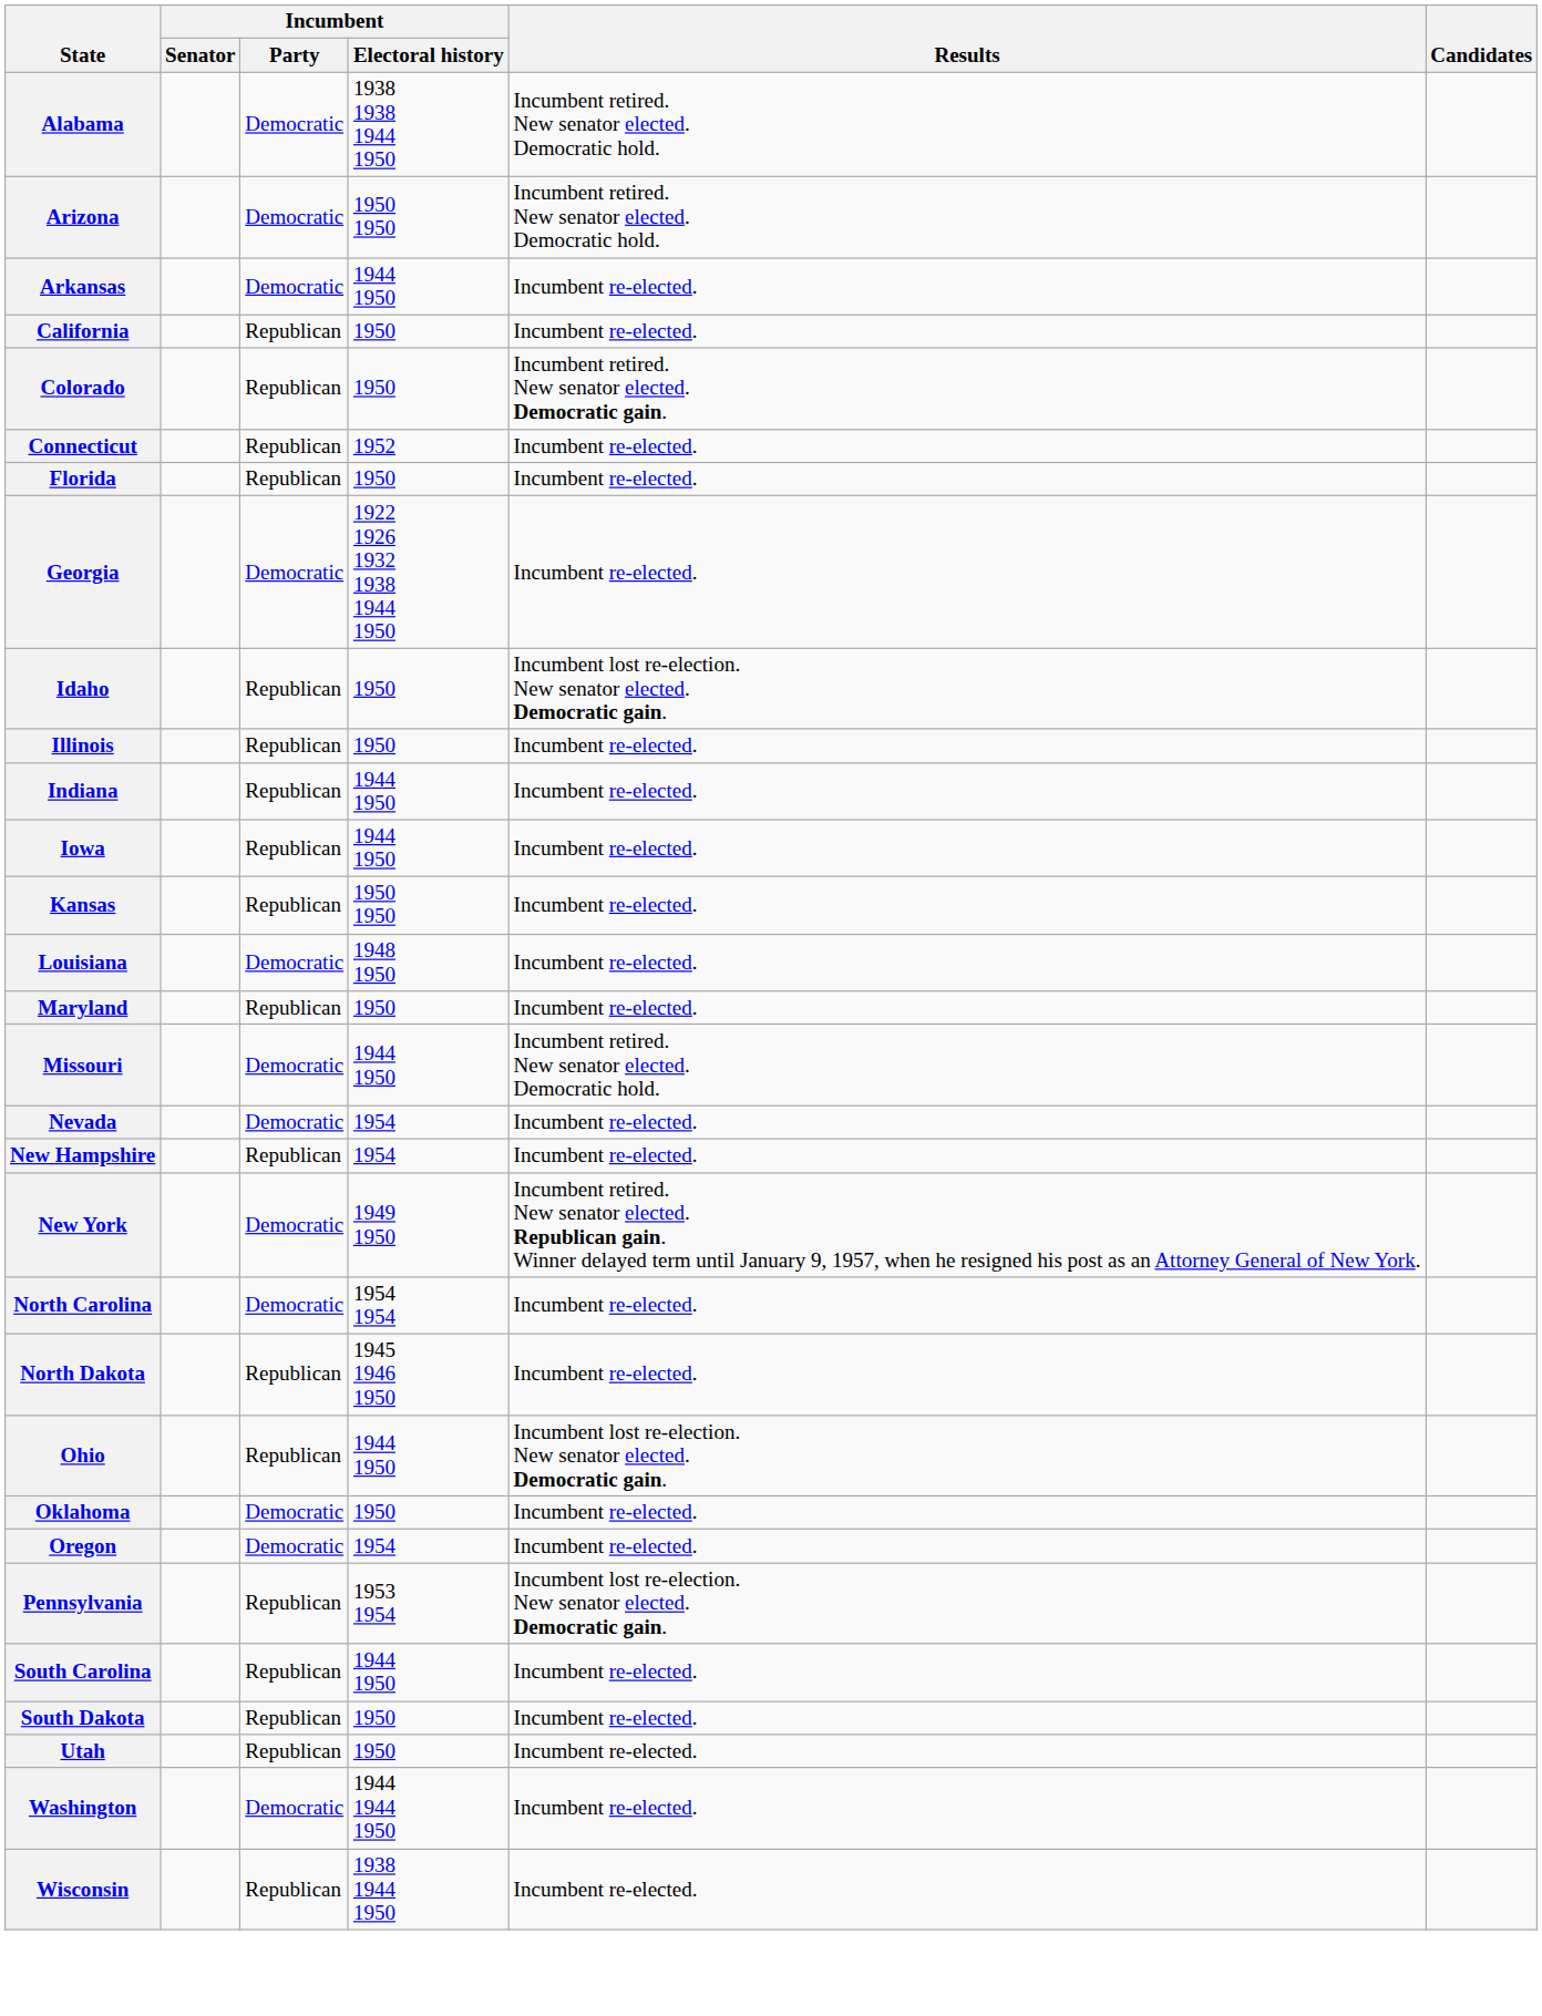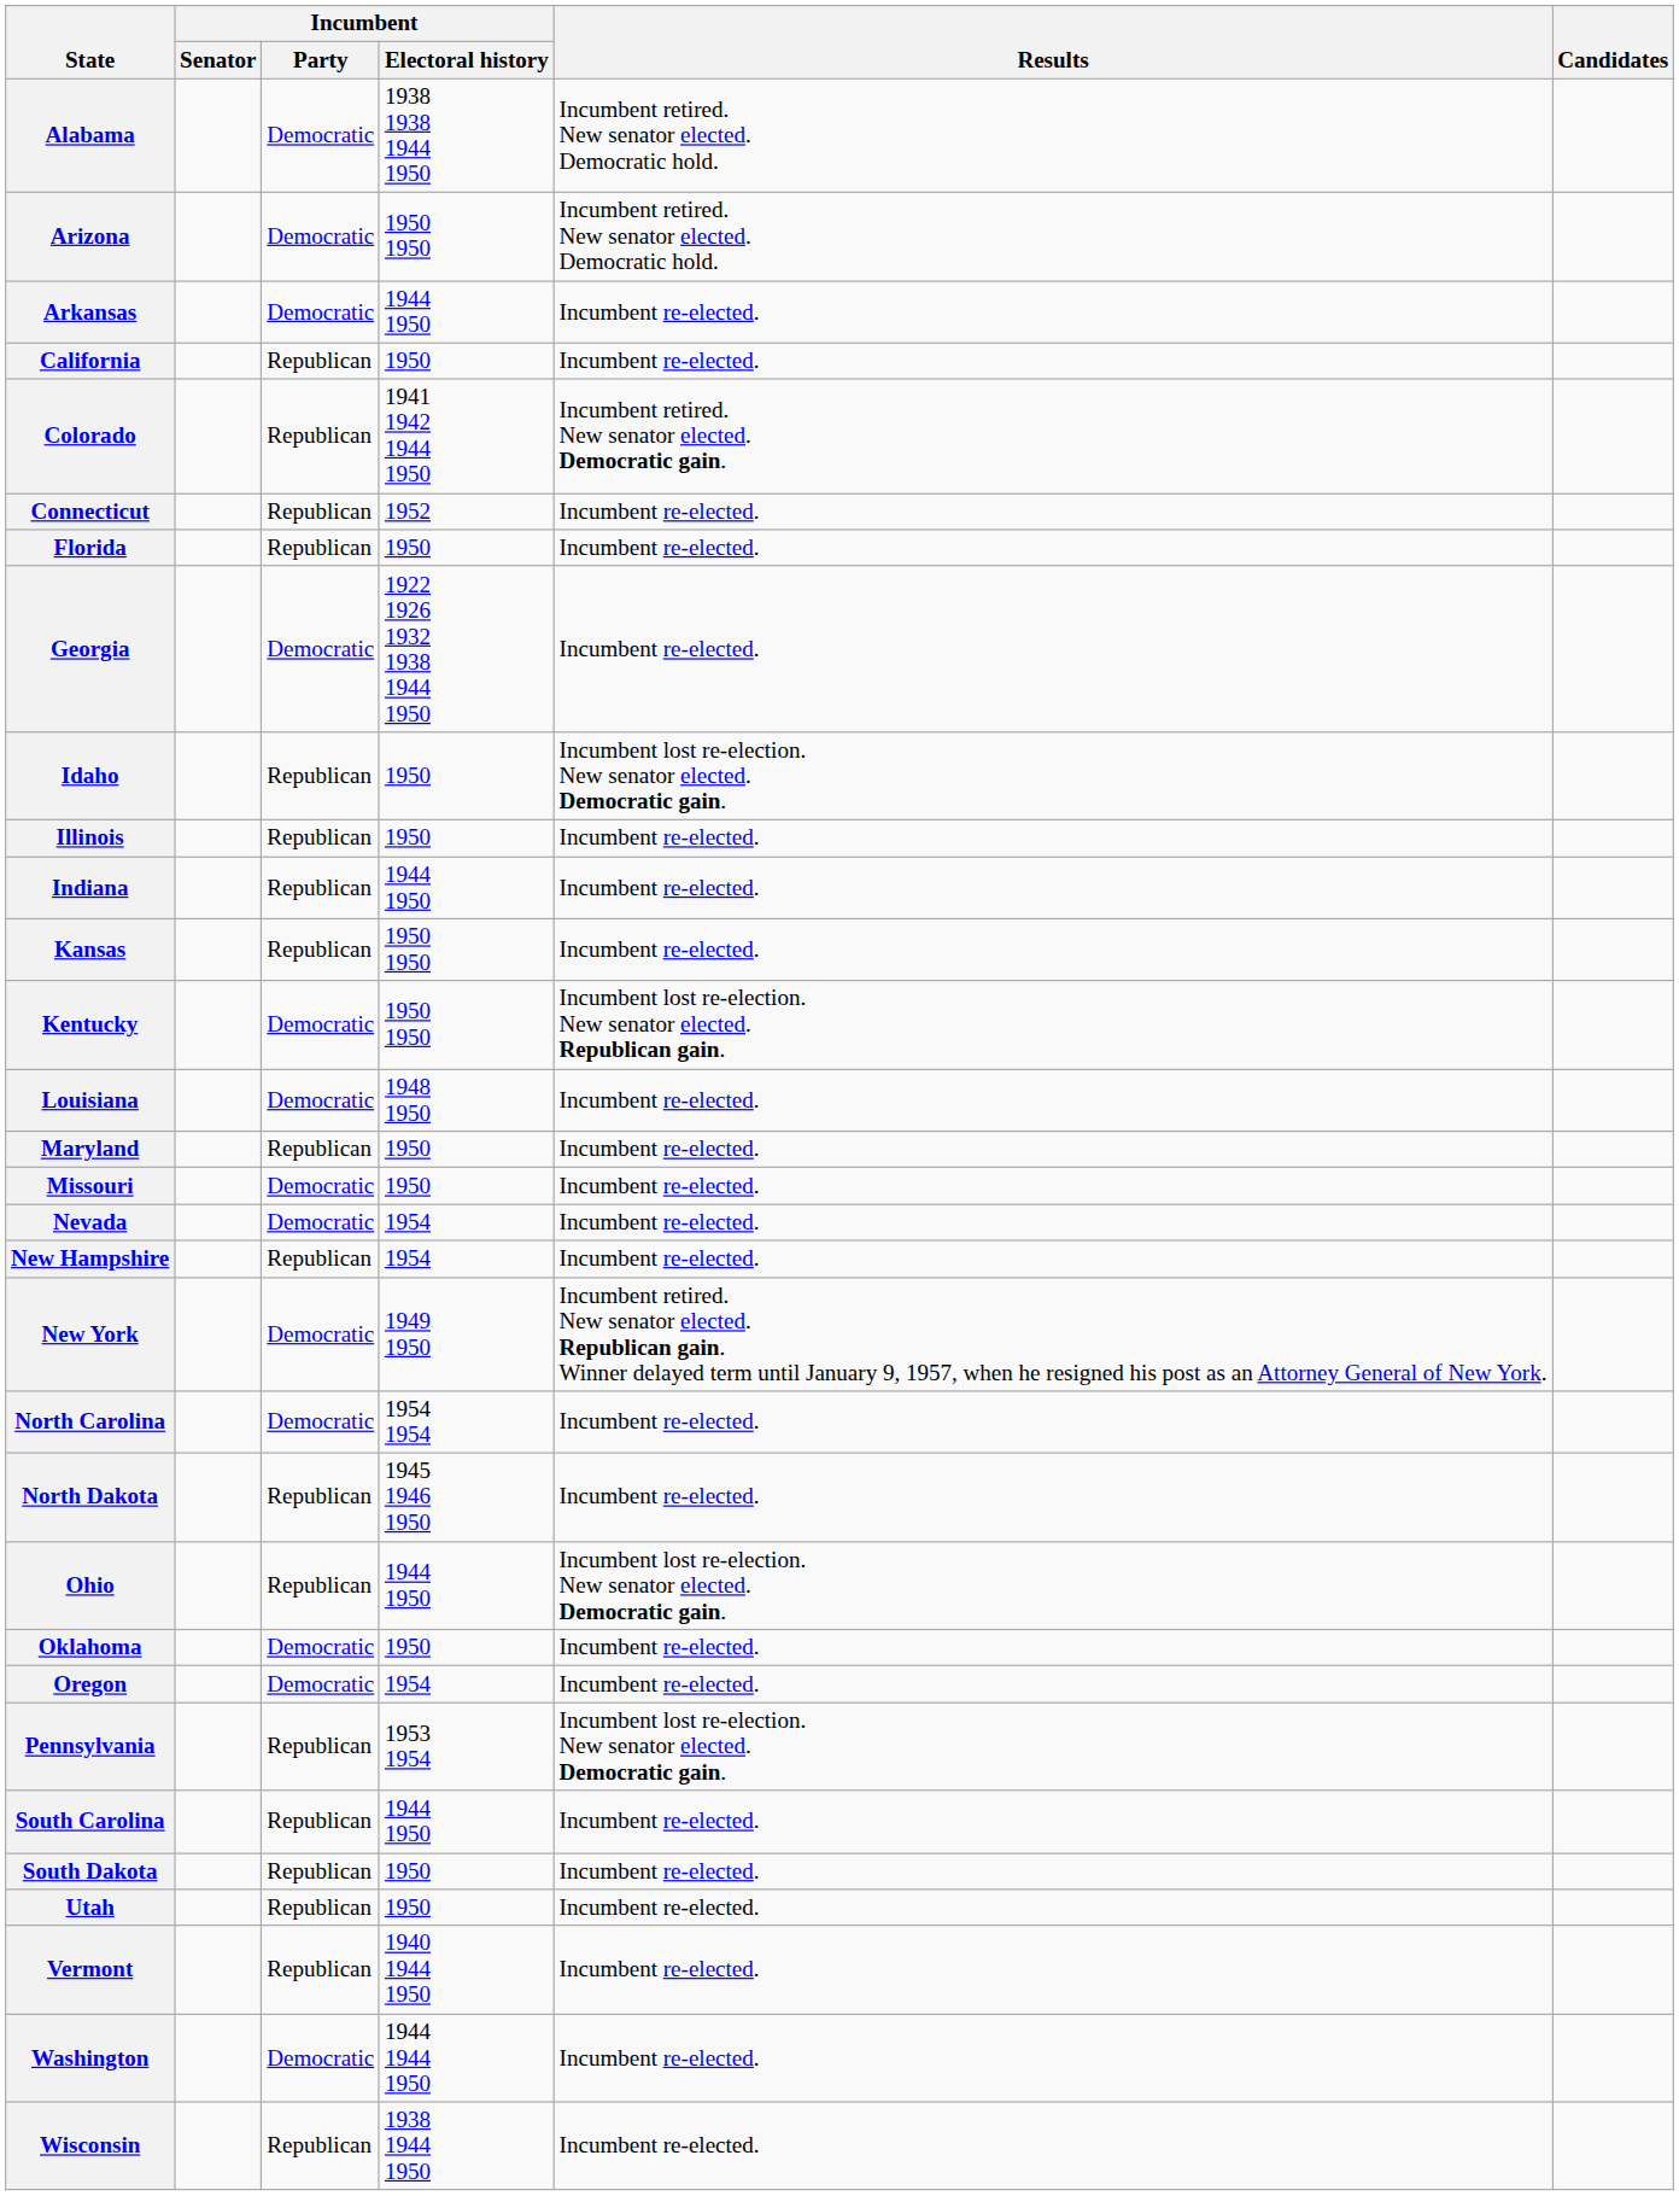Colorado | Incumbent / Electoral history: 1950 -> 1941 1942 1944 1950
- row: Iowa | Republican | 1944 1950 | Incumbent re-elected.
+ row: Kentucky | Democratic | 1950 1950 | Incumbent lost re-election. New senator elected. Republican gain.
Missouri | Incumbent / Electoral history: 1944 1950 -> 1950
Missouri | Results: Incumbent retired. New senator elected. Democratic hold. -> Incumbent re-elected.
+ row: Vermont | Republican | 1940 1944 1950 | Incumbent re-elected.
